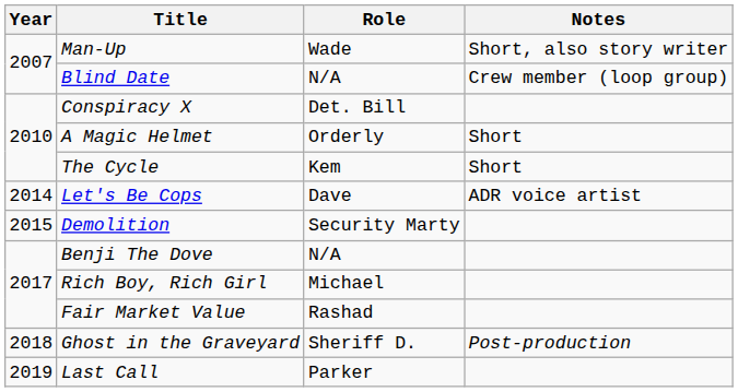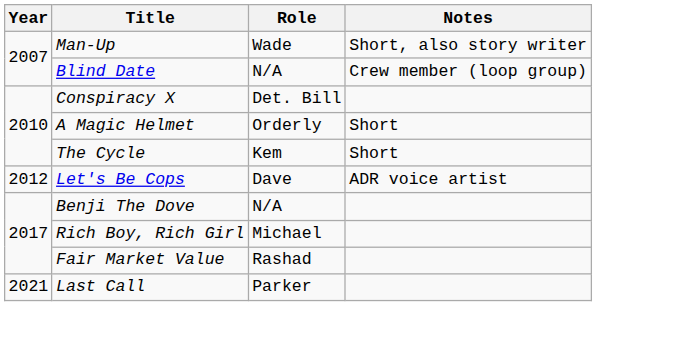Let's Be Cops | Year: 2014 -> 2012
- row: 2015 | Demolition | Security Marty
- row: 2018 | Ghost in the Graveyard | Sheriff D. | Post-production
Last Call | Year: 2019 -> 2021
